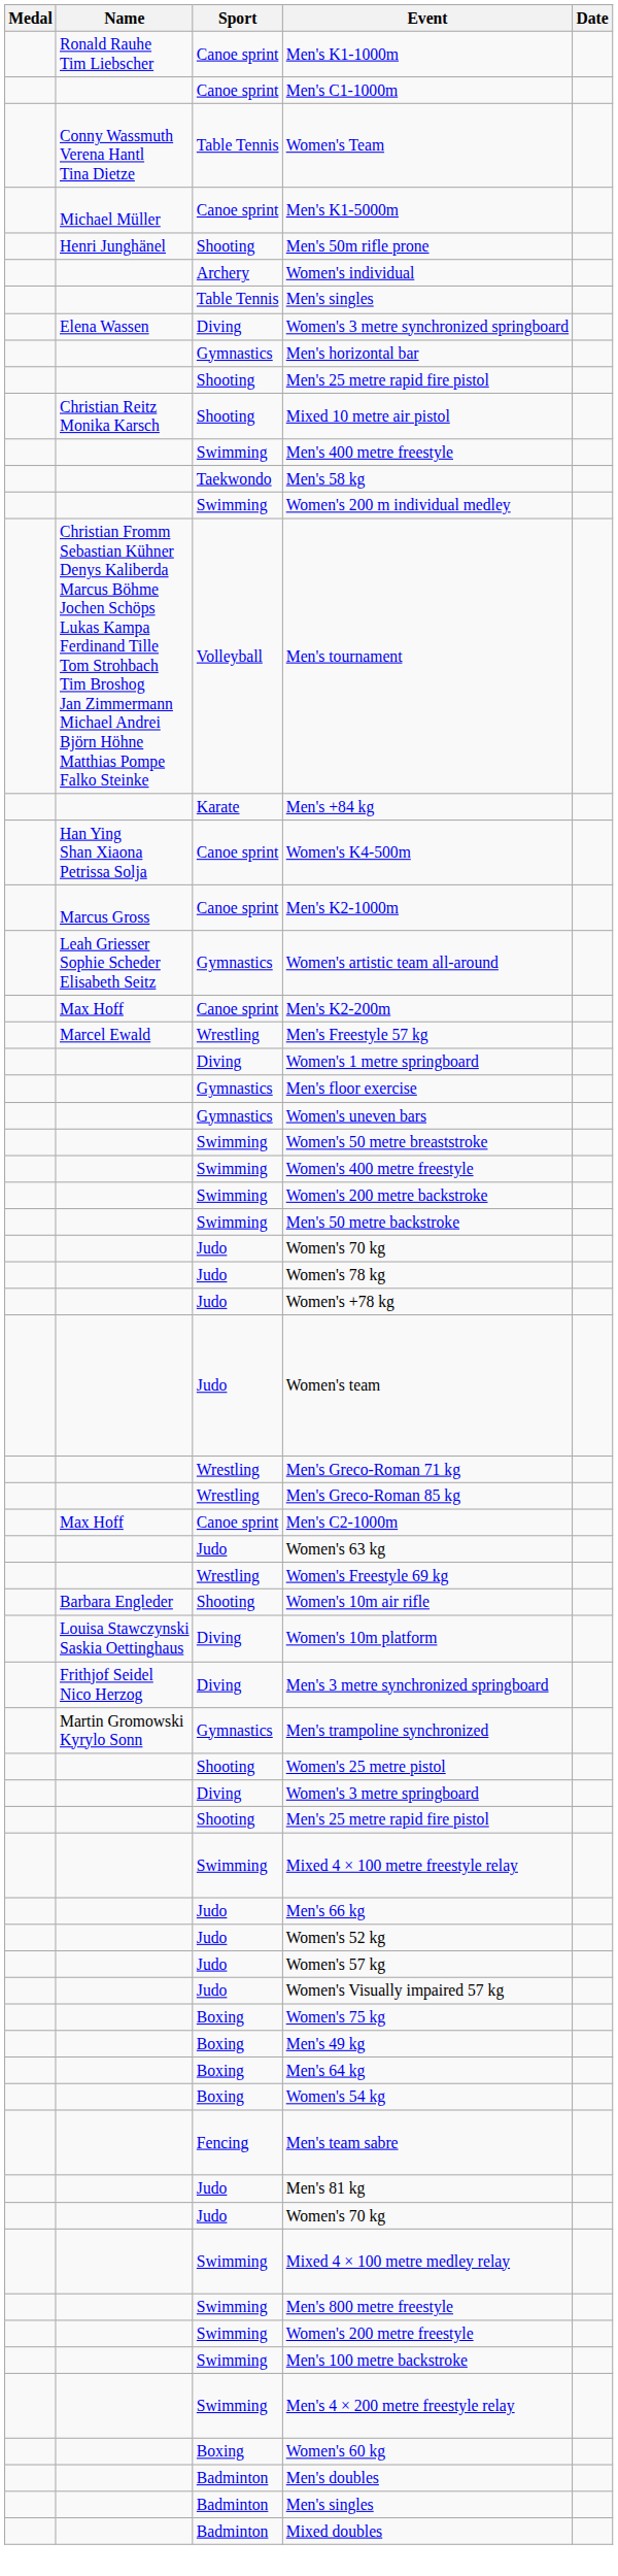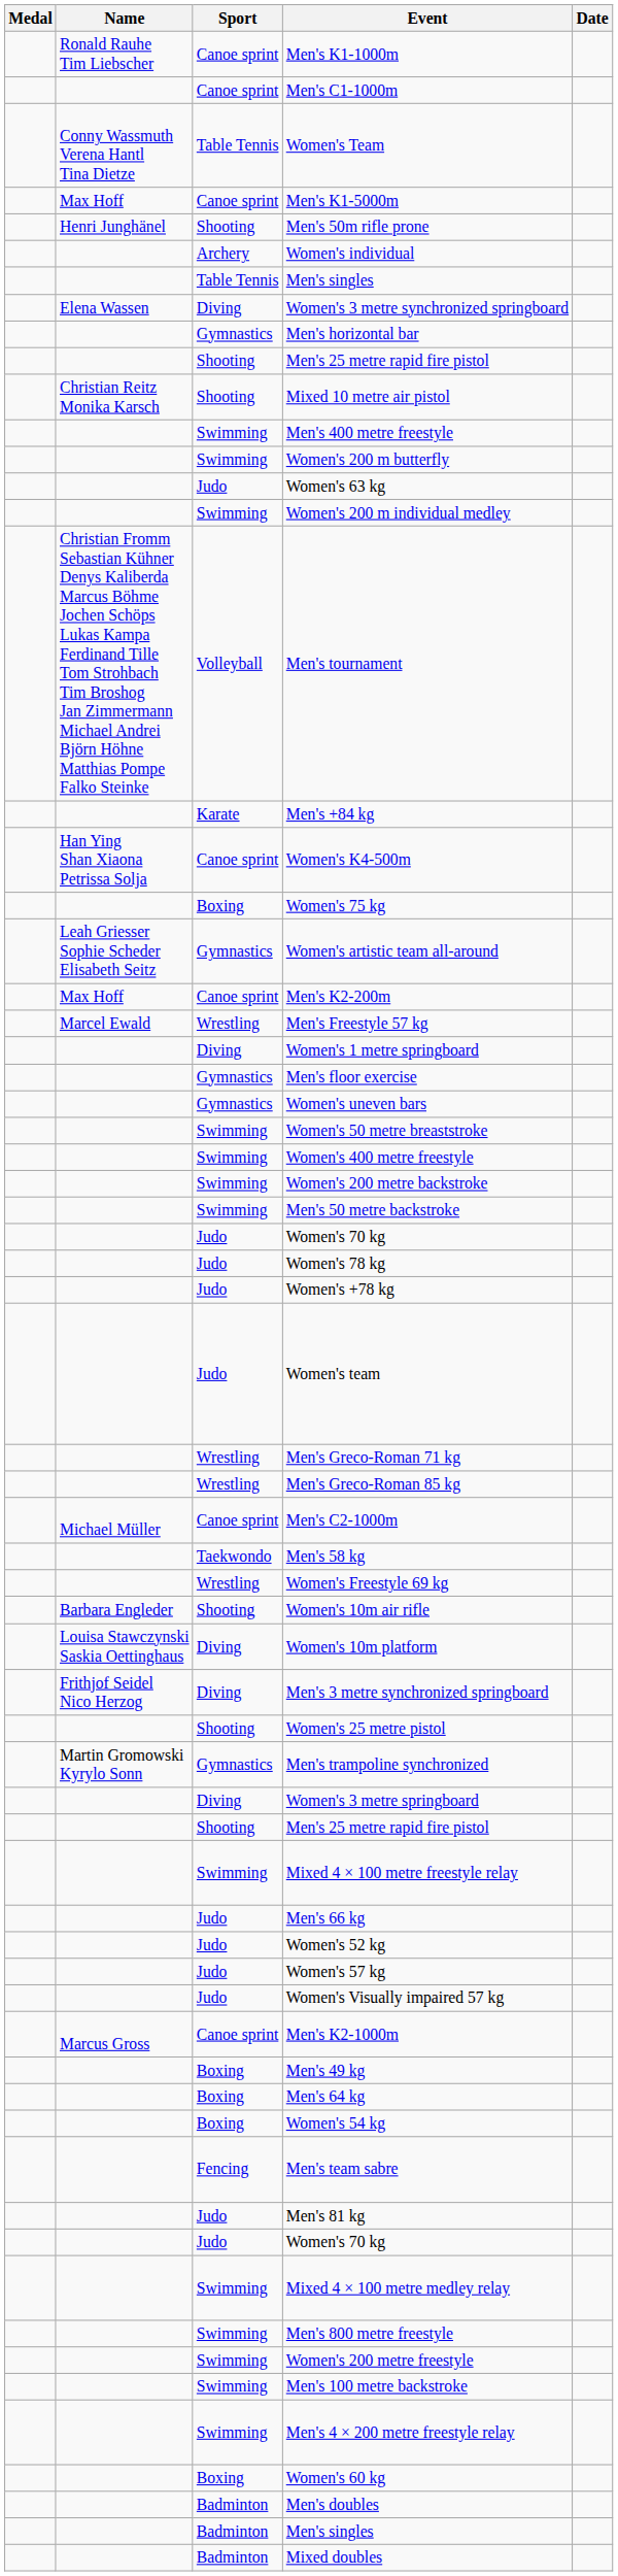Men's K1-5000m | Name: Michael Müller -> Max Hoff
+ row: Swimming | Women's 200 m butterfly
rows swapped: Women's 63 kg <-> Men's 58 kg
rows swapped: Men's K2-1000m <-> Women's 75 kg
Men's C2-1000m | Name: Max Hoff -> Michael Müller
rows swapped: Men's trampoline synchronized <-> Women's 25 metre pistol
